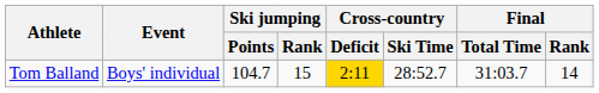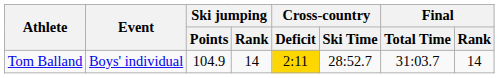Tom Balland | Ski jumping / Points: 104.7 -> 104.9
Tom Balland | Ski jumping / Rank: 15 -> 14
